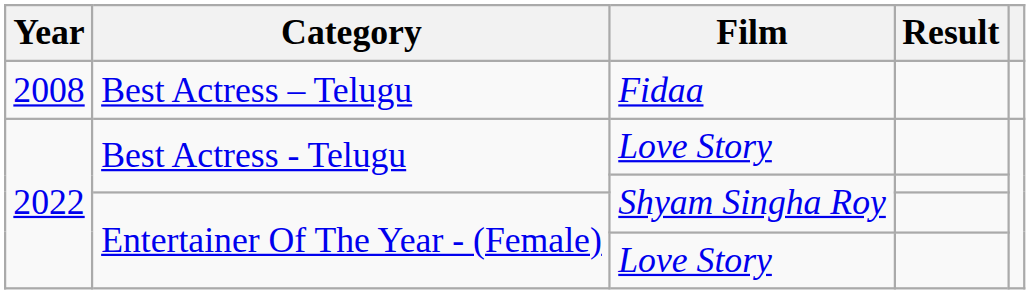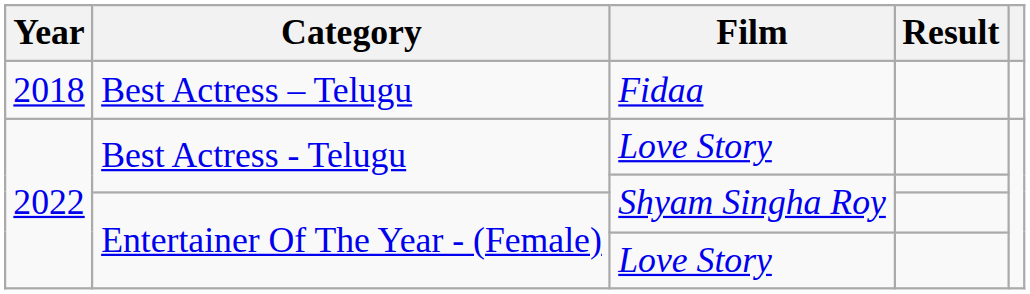Best Actress – Telugu | Year: 2008 -> 2018
